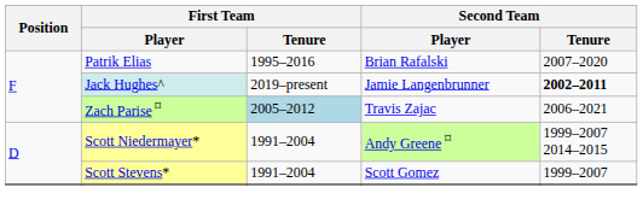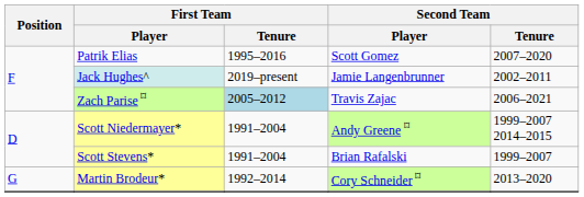Patrik Elias | Second Team / Player: Brian Rafalski -> Scott Gomez
Jack Hughes^ | Second Team / Tenure: bold -> normal
Scott Stevens* | Second Team / Player: Scott Gomez -> Brian Rafalski
+ row: G | Martin Brodeur* | 1992–2014 | Cory Schneider ⌑ | 2013–2020
